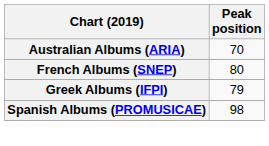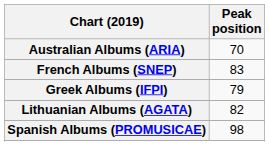French Albums (SNEP) | Peak position: 80 -> 83
+ row: Lithuanian Albums (AGATA) | 82
